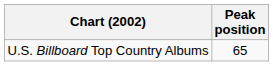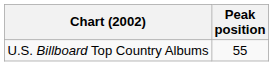U.S. Billboard Top Country Albums | Peak position: 65 -> 55
